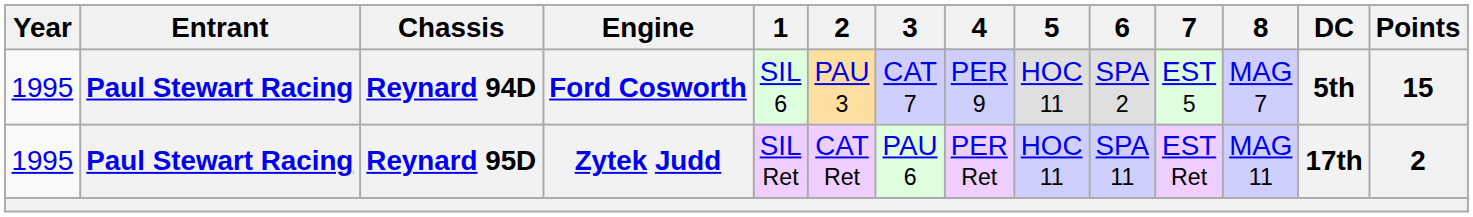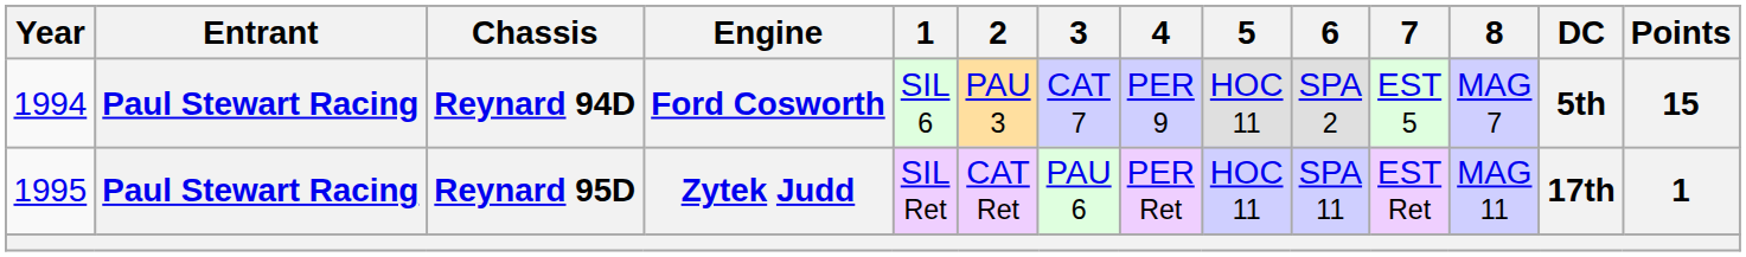Reynard 94D | Year: 1995 -> 1994
Reynard 95D | Points: 2 -> 1
